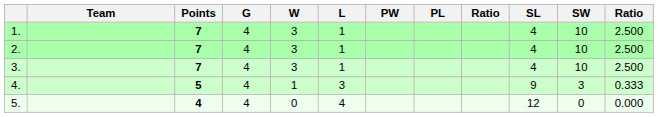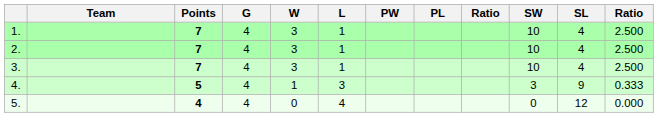columns swapped: SW <-> SL
